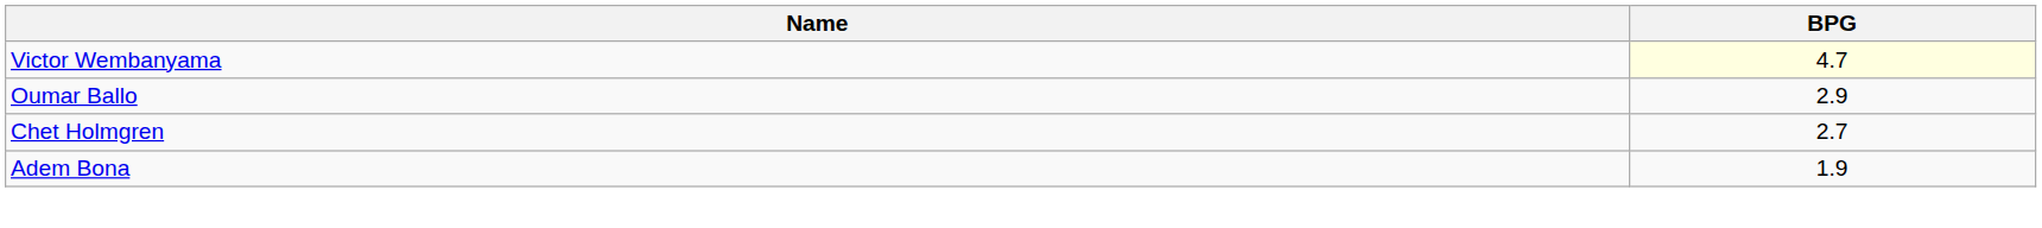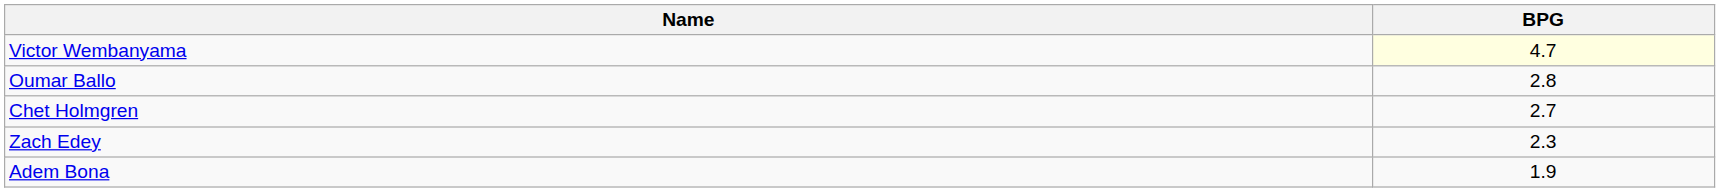Oumar Ballo | BPG: 2.9 -> 2.8
+ row: Zach Edey | 2.3
